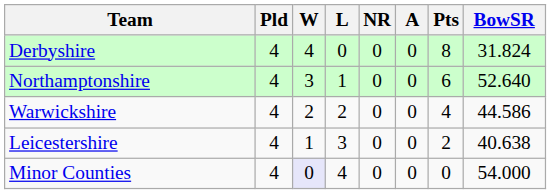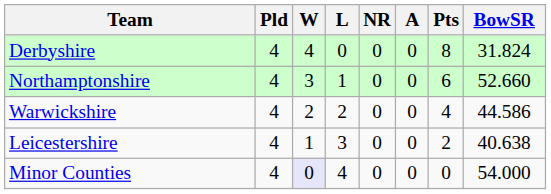Northamptonshire | BowSR: 52.640 -> 52.660
